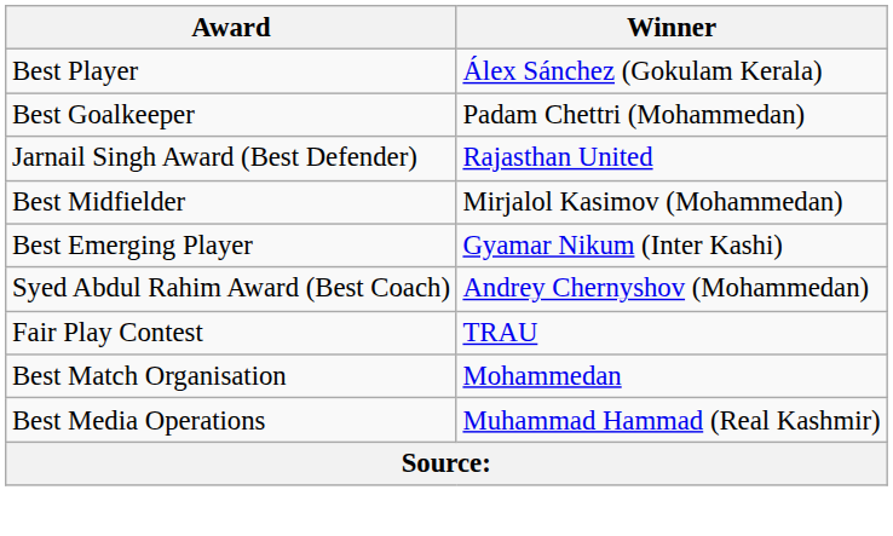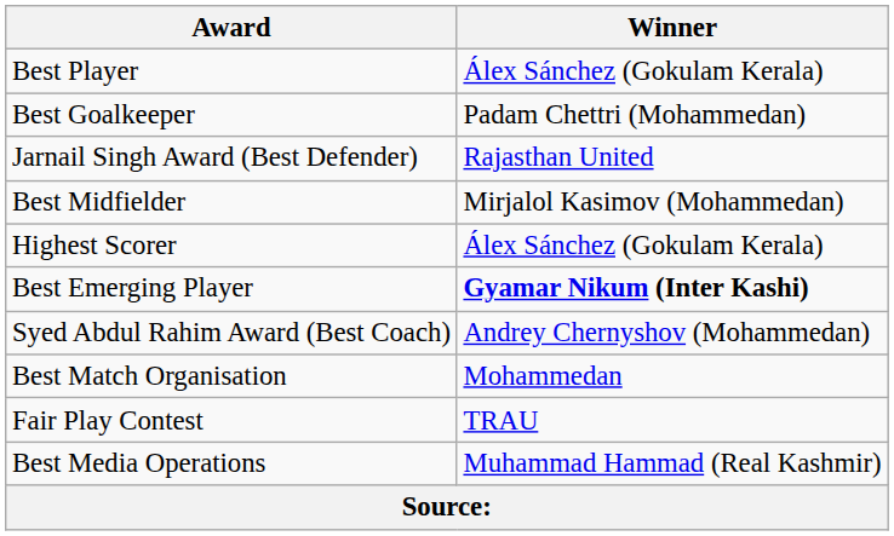+ row: Highest Scorer | Álex Sánchez (Gokulam Kerala)
Best Emerging Player | Winner: normal -> bold
rows swapped: Fair Play Contest <-> Best Match Organisation
